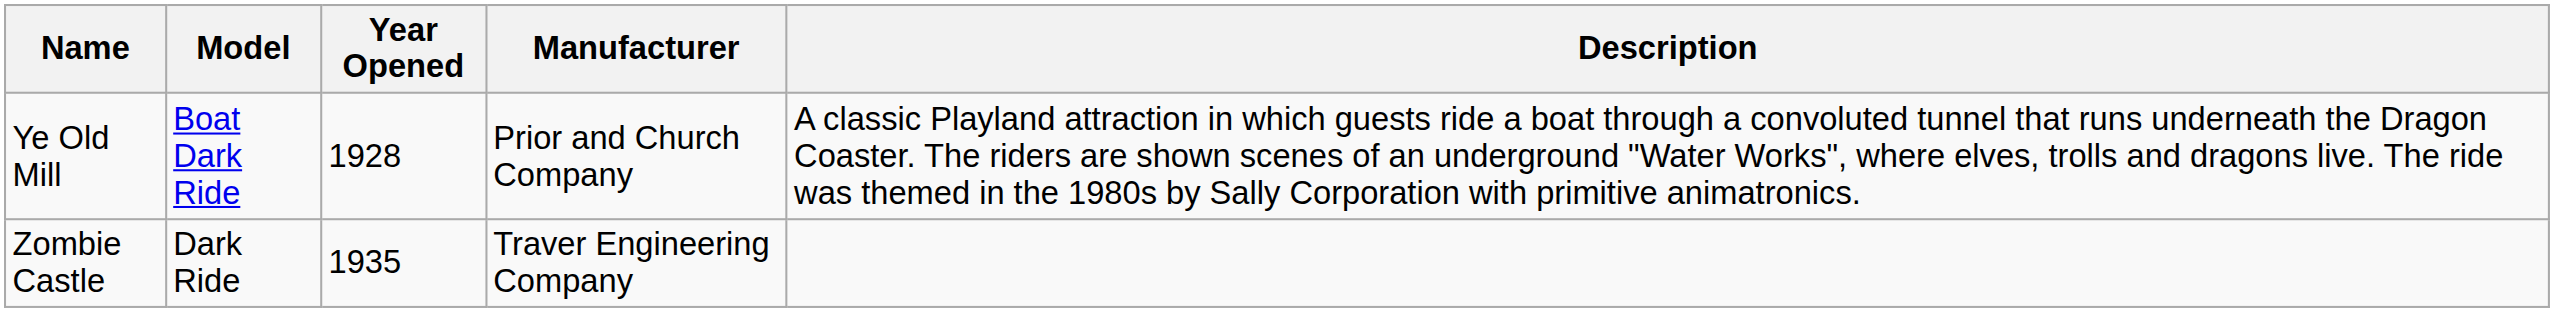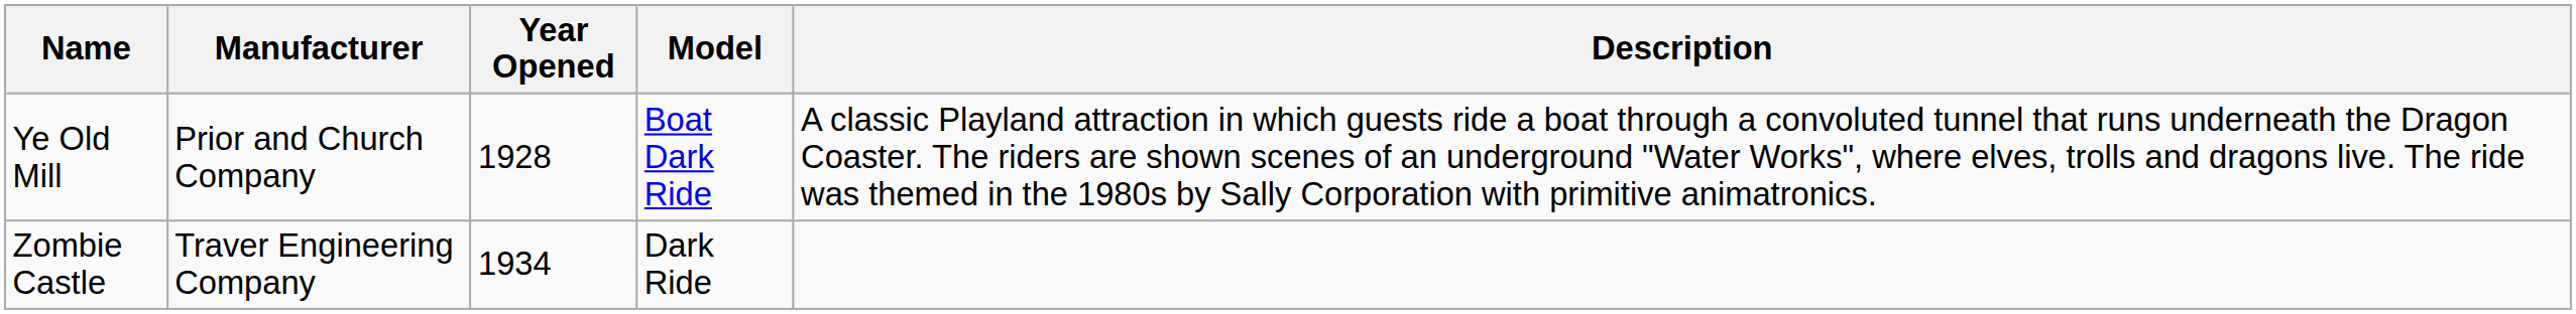columns swapped: Manufacturer <-> Model
Zombie Castle | Year Opened: 1935 -> 1934
